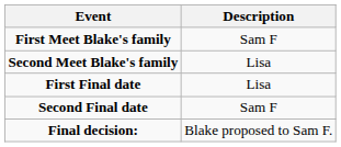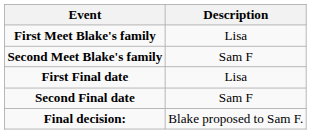First Meet Blake's family | Description: Sam F -> Lisa
Second Meet Blake's family | Description: Lisa -> Sam F
